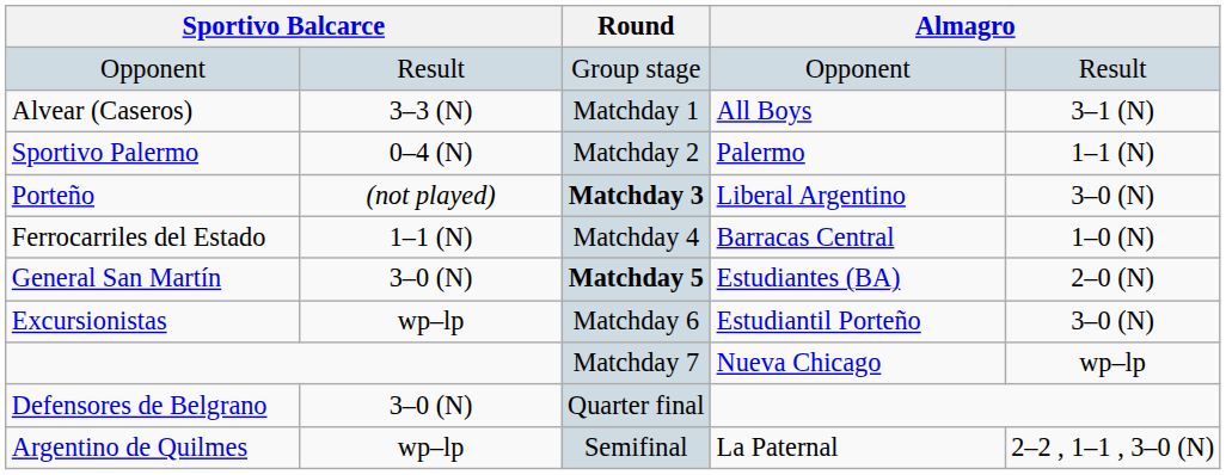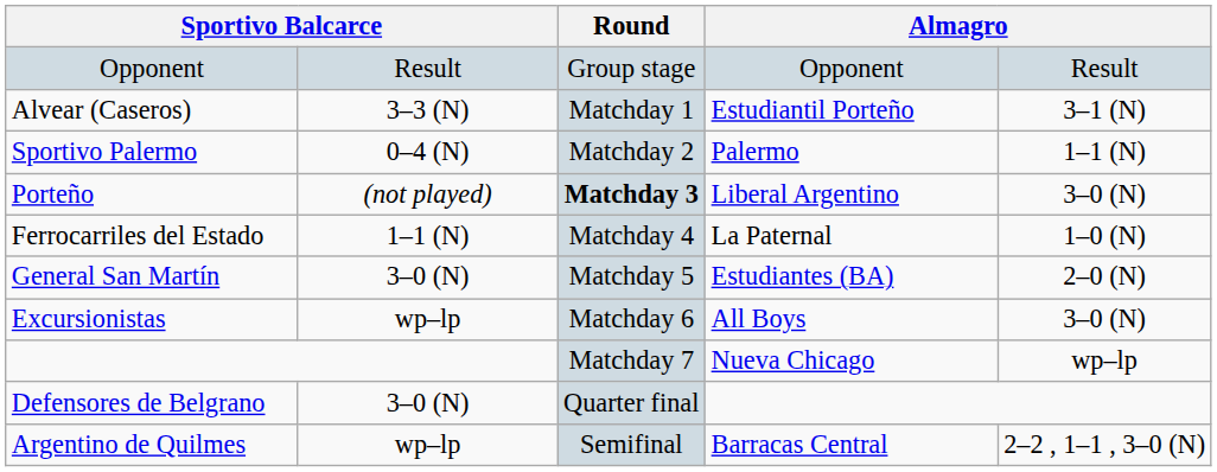Alvear (Caseros) | column 5: All Boys -> Estudiantil Porteño
Ferrocarriles del Estado | column 5: Barracas Central -> La Paternal
General San Martín | Round: bold -> normal
Excursionistas | column 5: Estudiantil Porteño -> All Boys
Argentino de Quilmes | column 5: La Paternal -> Barracas Central
